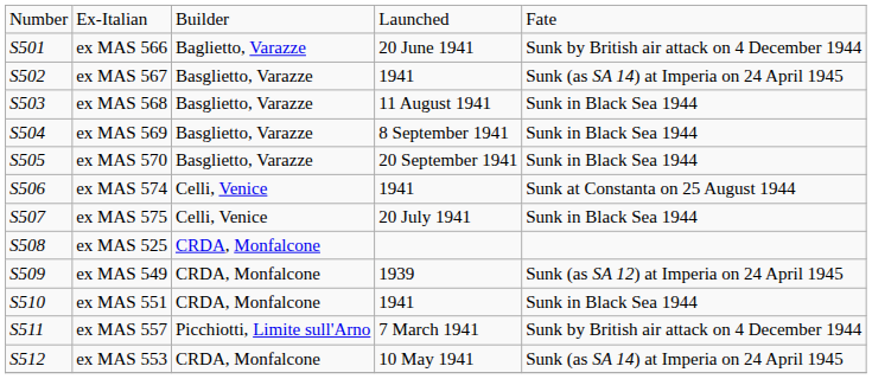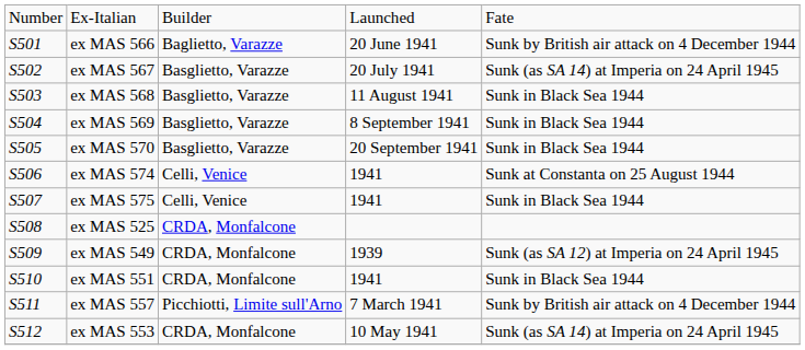ex MAS 567 | column 4: 1941 -> 20 July 1941
ex MAS 575 | column 4: 20 July 1941 -> 1941
